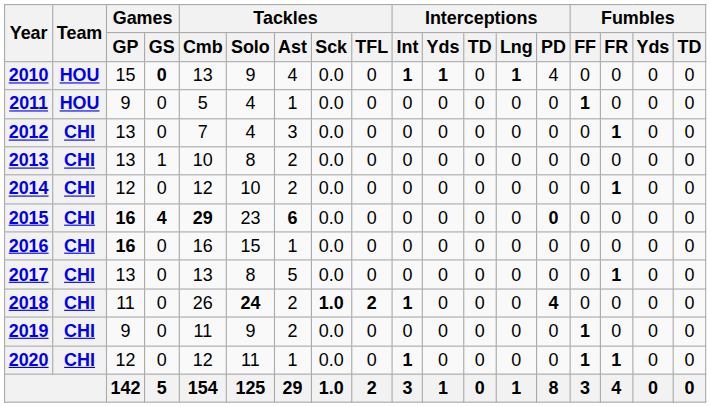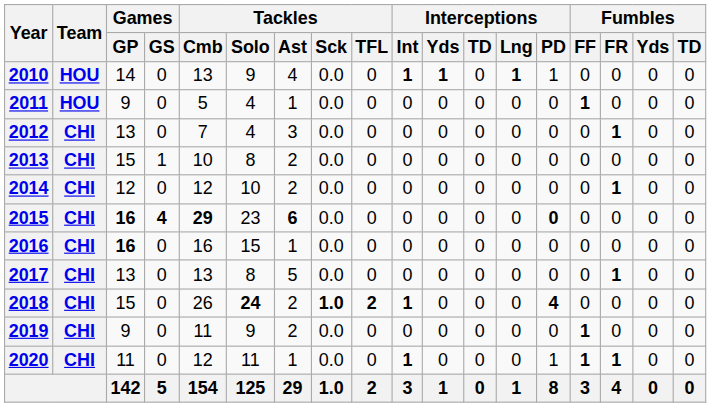2010 | Games / GP: 15 -> 14
2010 | Games / GS: bold -> normal
2010 | Interceptions / PD: 4 -> 1
2013 | Games / GP: 13 -> 15
2018 | Games / GP: 11 -> 15
2020 | Games / GP: 12 -> 11
2020 | Interceptions / PD: 0 -> 1
